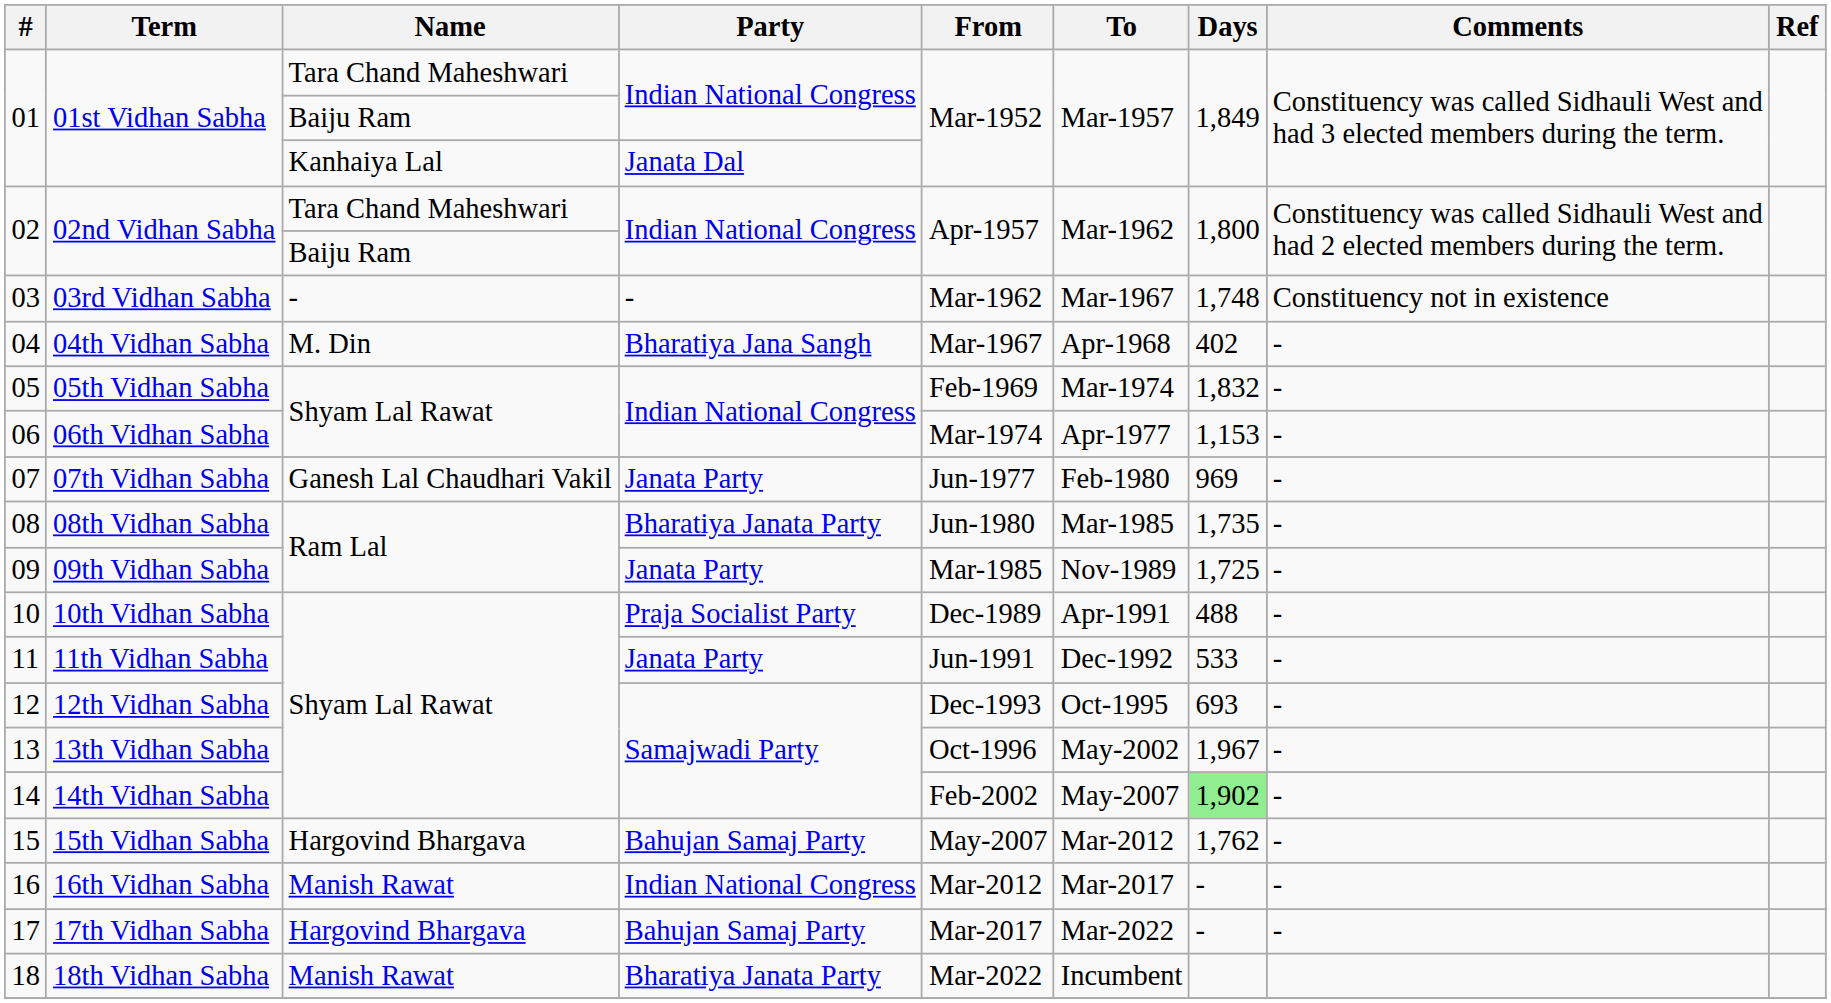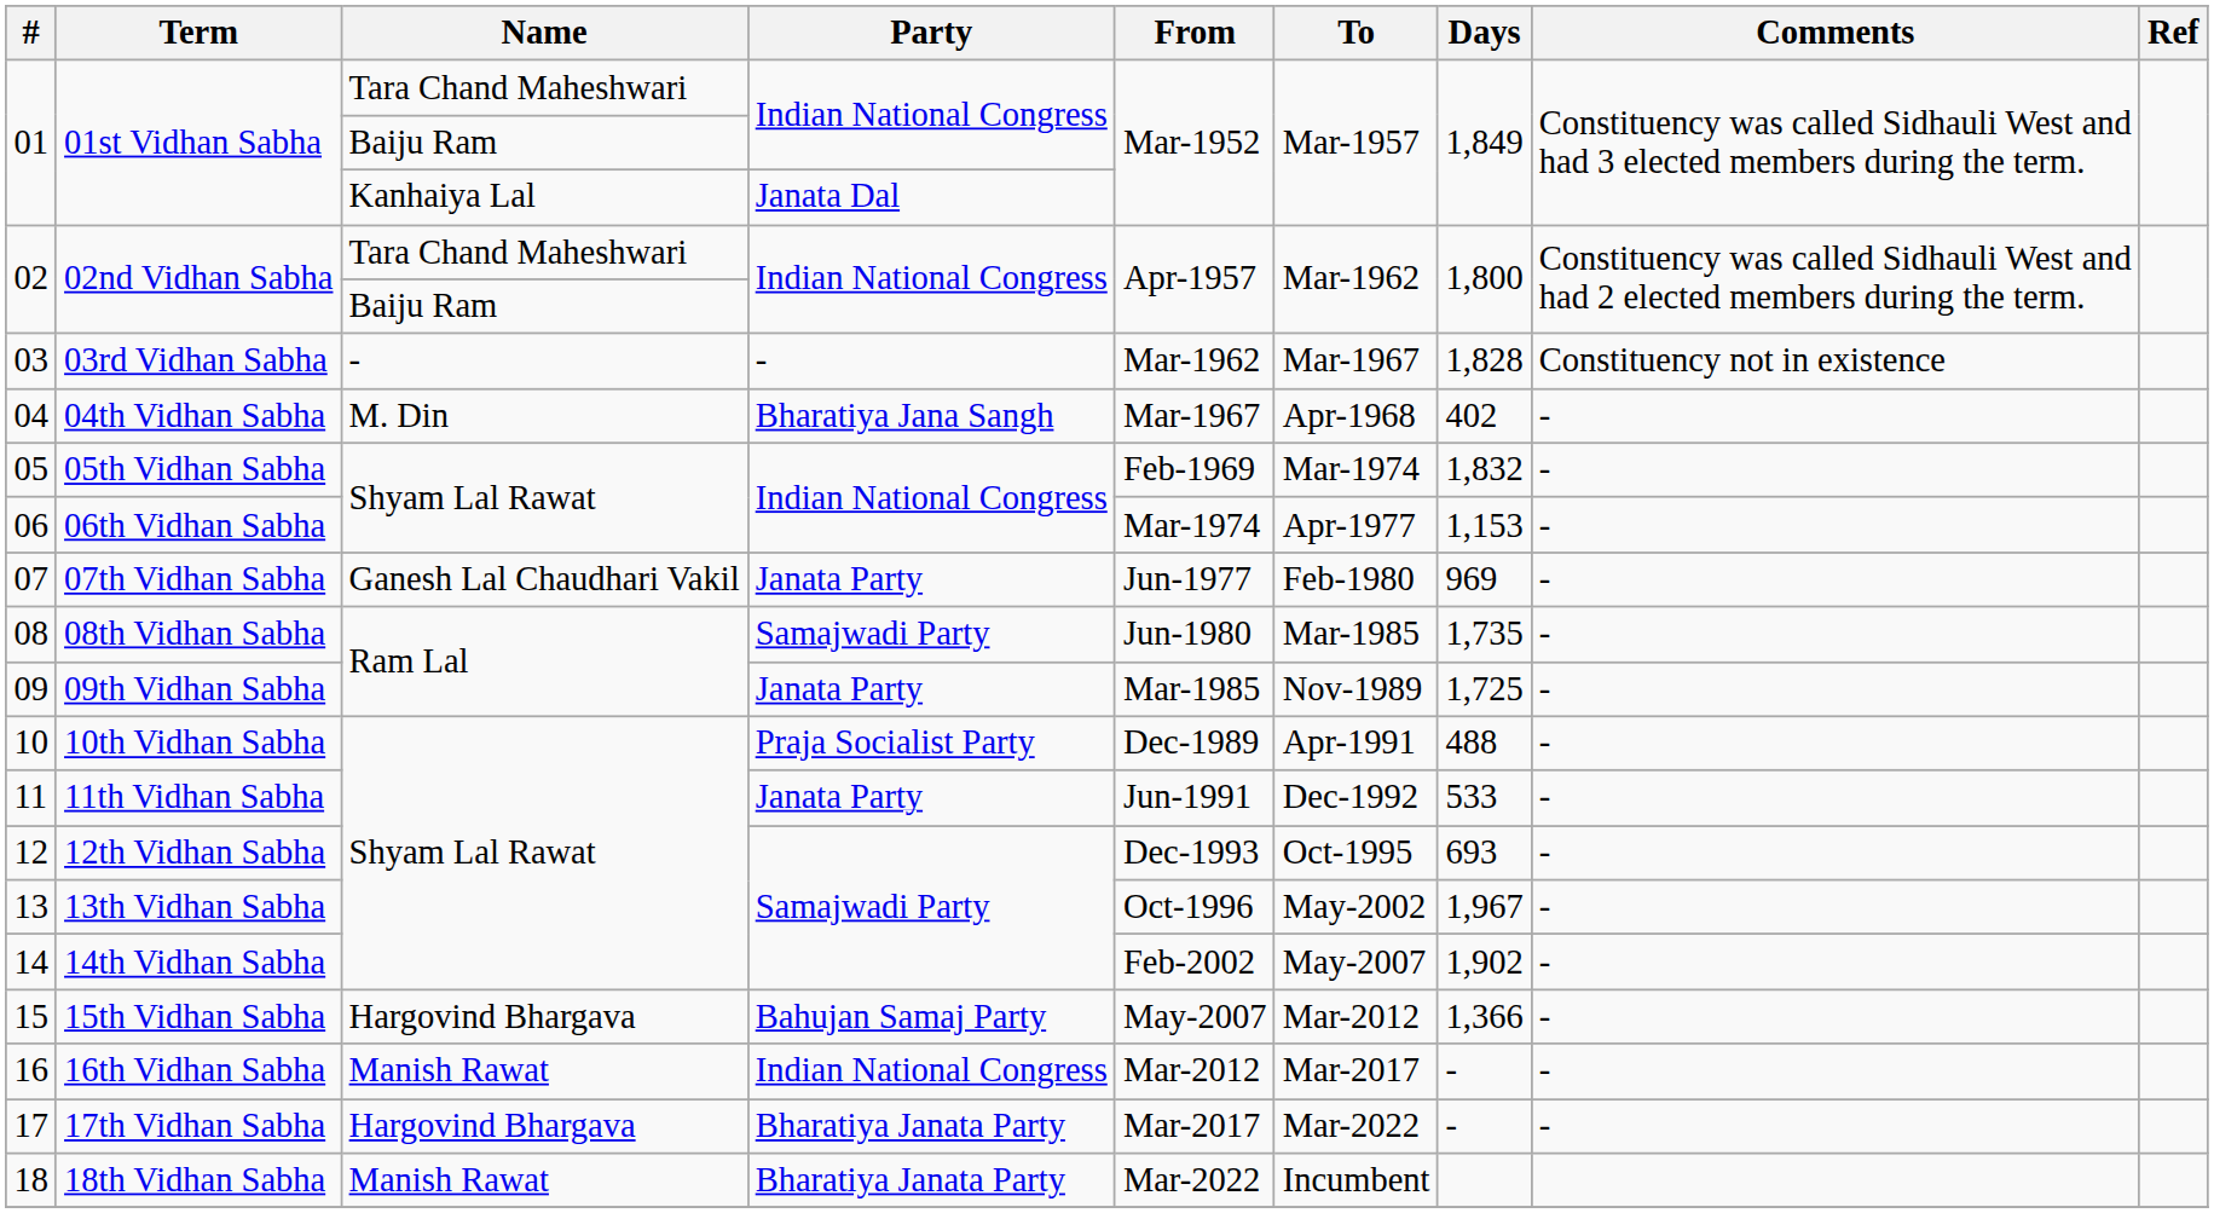03 | Days: 1,748 -> 1,828
08 | Party: Bharatiya Janata Party -> Samajwadi Party
14 | Days: lightgreen background -> no background
15 | Days: 1,762 -> 1,366
17 | Party: Bahujan Samaj Party -> Bharatiya Janata Party
